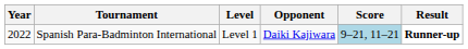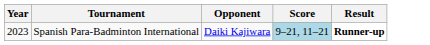- column: Level | Level 1
Spanish Para-Badminton International | Year: 2022 -> 2023
